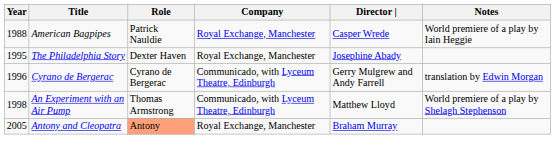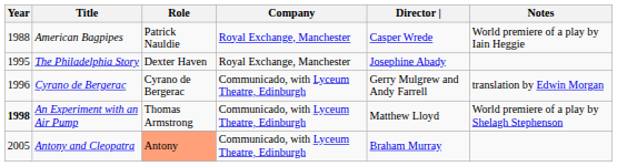An Experiment with an Air Pump | Year: normal -> bold
Antony and Cleopatra | Company: Royal Exchange, Manchester -> Communicado, with Lyceum Theatre, Edinburgh
